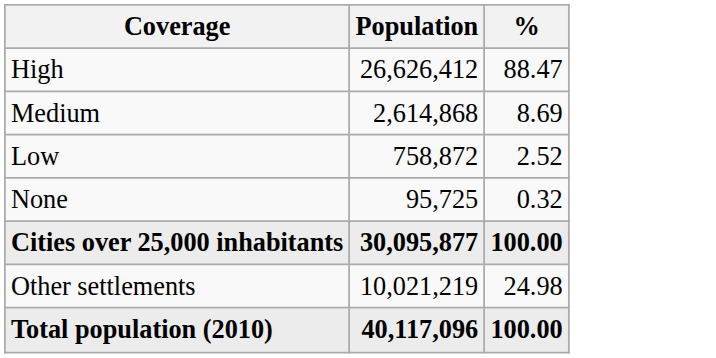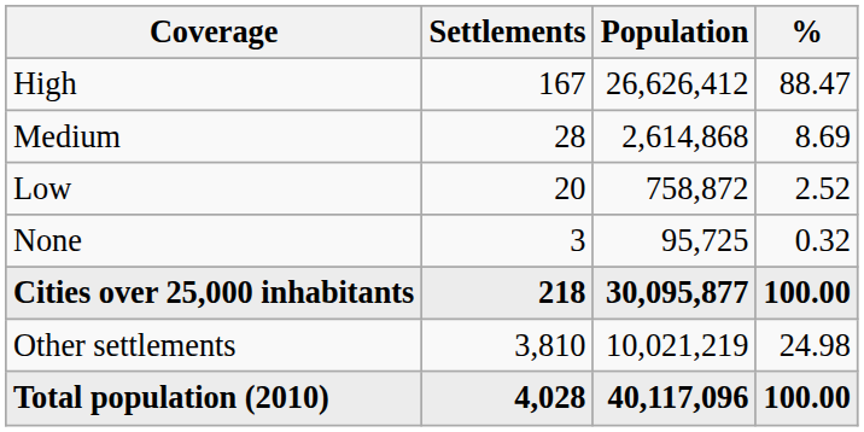+ column: Settlements | 167 | 28 | 20 | 3 | 218 | 3,810 | 4,028
